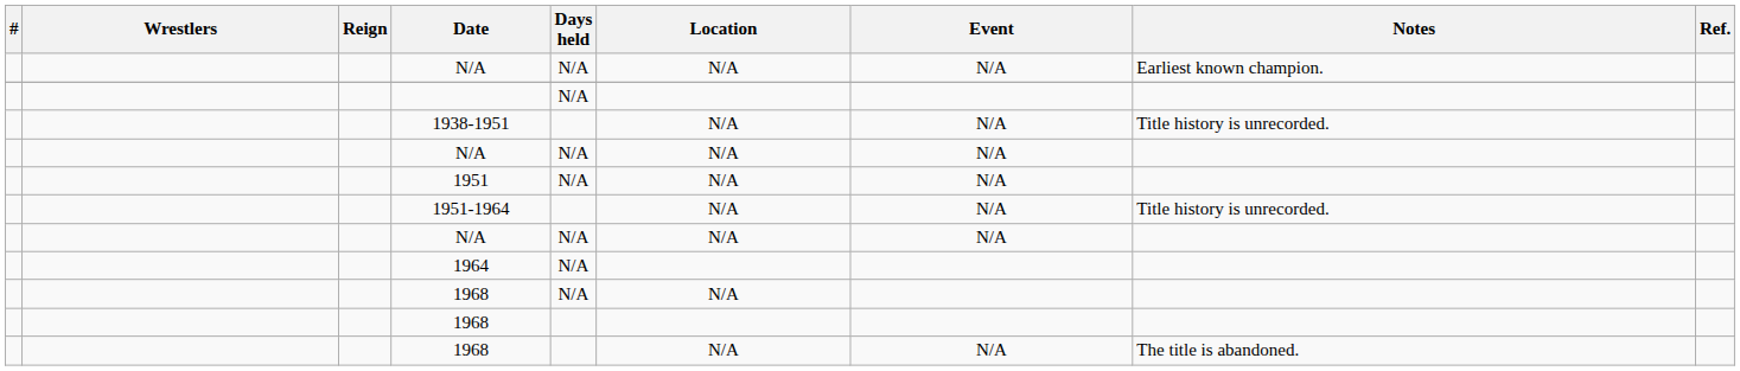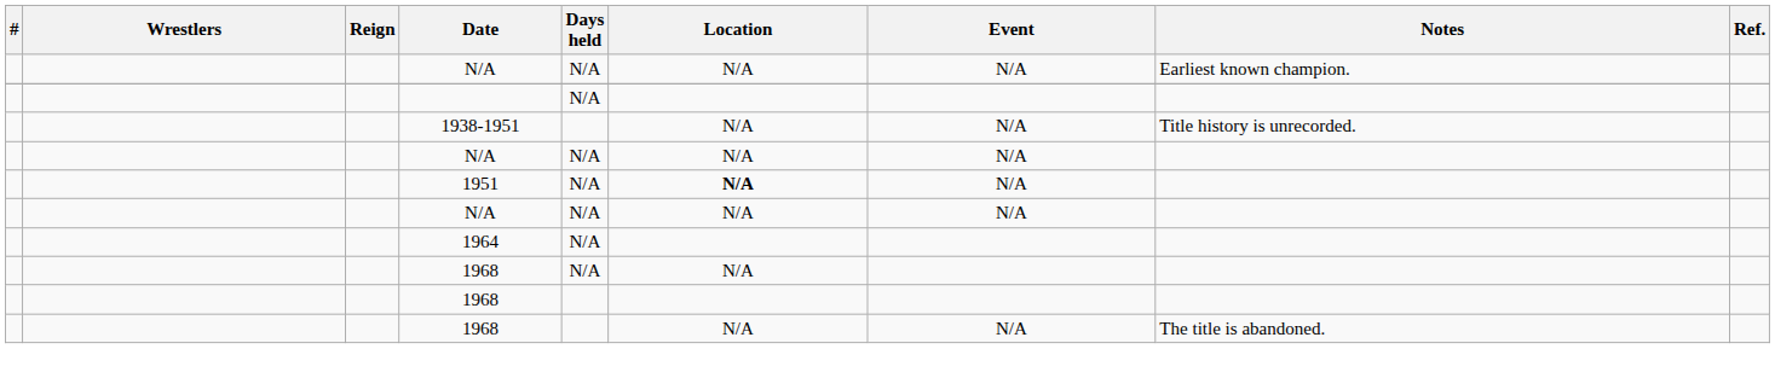1951 | Location: normal -> bold
- row: 1951-1964 | N/A | N/A | Title history is unrecorded.
